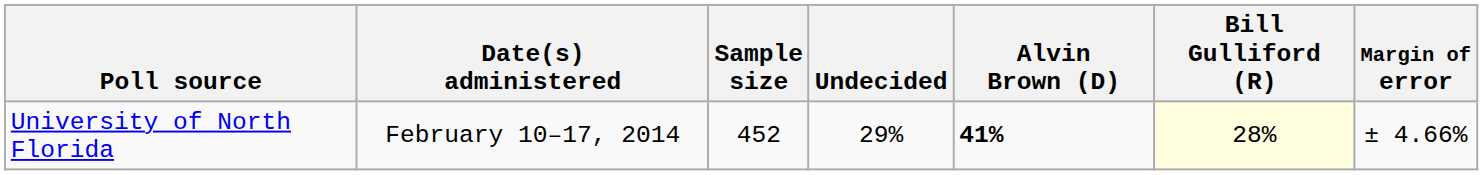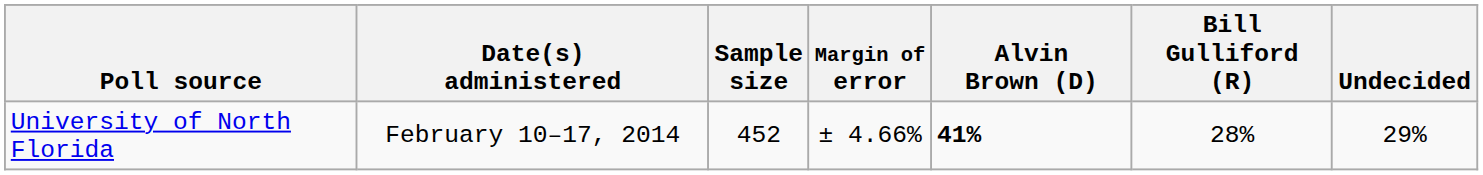columns swapped: Margin of error <-> Undecided
University of North Florida | Bill Gulliford (R): lightyellow background -> no background
